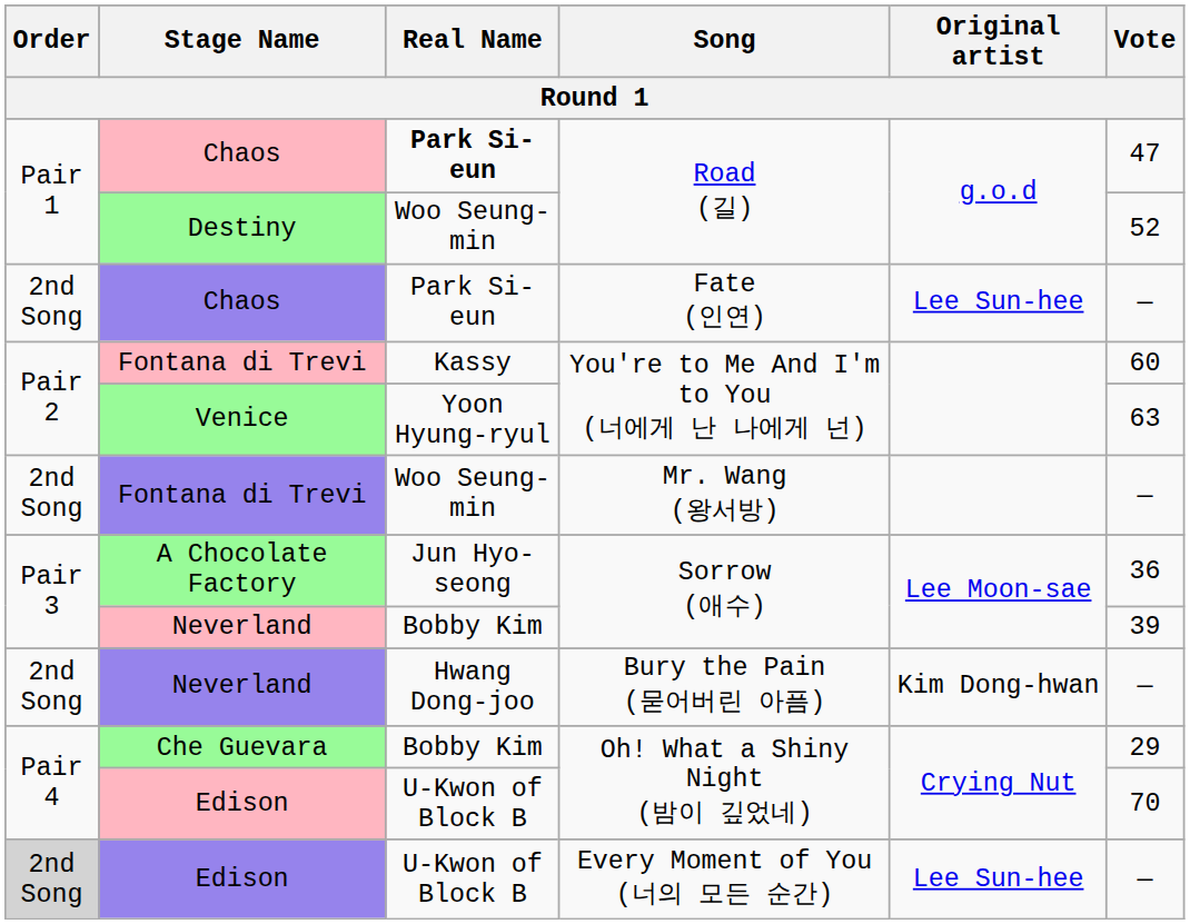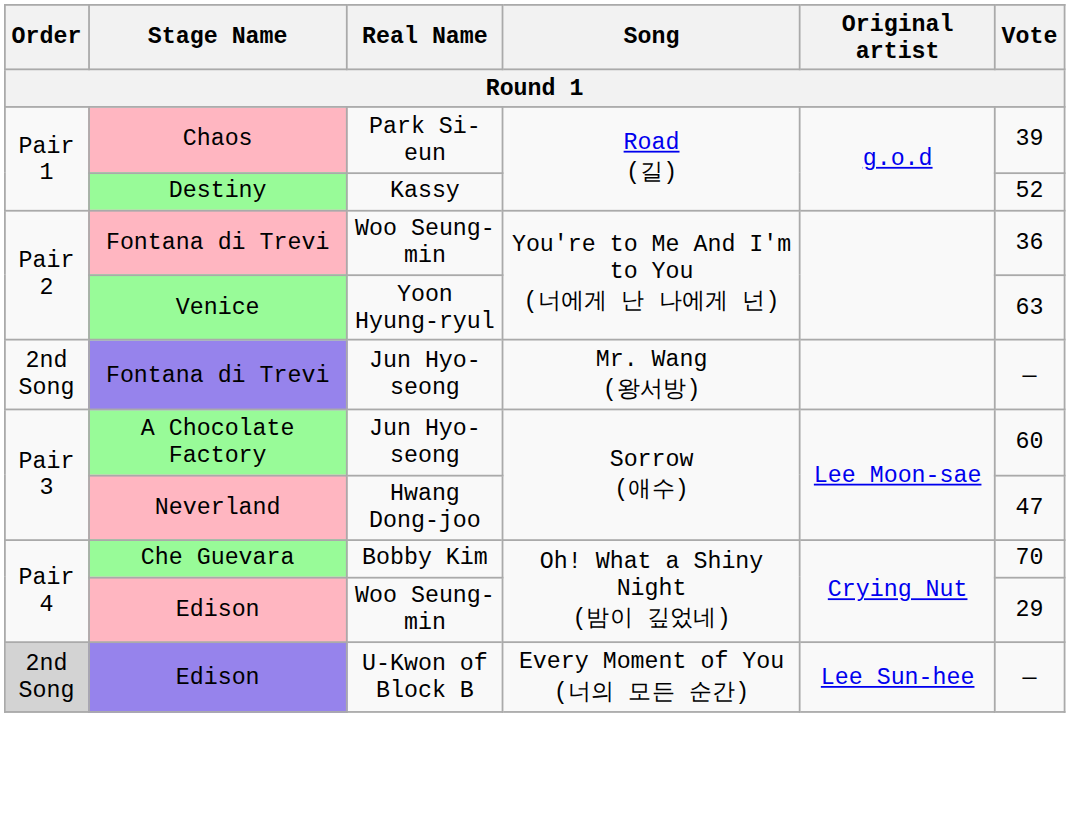Chaos / Road (길) | Real Name: bold -> normal
Chaos / Road (길) | Vote: 47 -> 39
Destiny | Real Name: Woo Seung-min -> Kassy
- row: 2nd Song | Chaos | Park Si-eun | Fate (인연) | Lee Sun-hee | —
Fontana di Trevi / You're to Me And I'm to You (너에게 난 나에게 넌) | Real Name: Kassy -> Woo Seung-min
Fontana di Trevi / You're to Me And I'm to You (너에게 난 나에게 넌) | Vote: 60 -> 36
Fontana di Trevi / Mr. Wang (왕서방) | Real Name: Woo Seung-min -> Jun Hyo-seong
A Chocolate Factory | Vote: 36 -> 60
Neverland / Sorrow (애수) | Real Name: Bobby Kim -> Hwang Dong-joo
Neverland / Sorrow (애수) | Vote: 39 -> 47
- row: 2nd Song | Neverland | Hwang Dong-joo | Bury the Pain (묻어버린 아픔) | Kim Dong-hwan | —
Che Guevara | Vote: 29 -> 70
Edison / Oh! What a Shiny Night (밤이 깊었네) | Real Name: U-Kwon of Block B -> Woo Seung-min
Edison / Oh! What a Shiny Night (밤이 깊었네) | Vote: 70 -> 29
